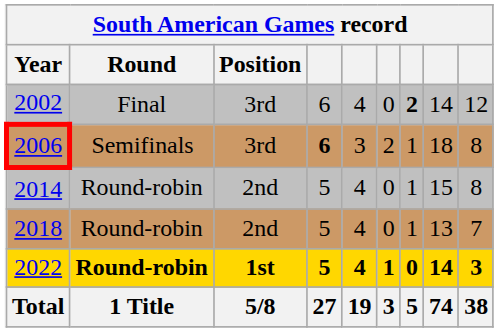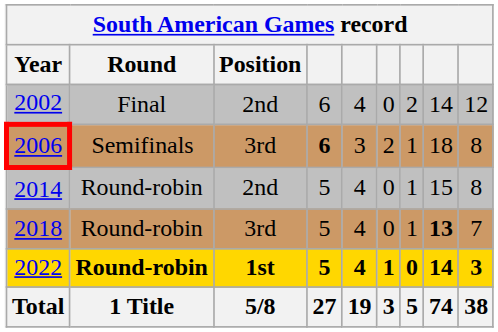2002 | Position: 3rd -> 2nd
2002 | column 7: bold -> normal
2018 | Position: 2nd -> 3rd
2018 | column 8: normal -> bold
